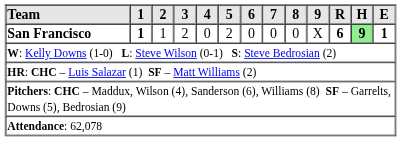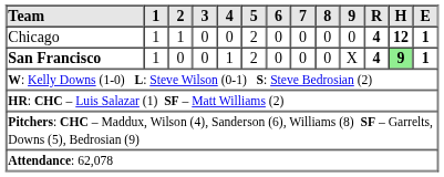+ row: Chicago | 1 | 1 | 0 | 0 | 2 | 0 | 0 | 0 | 0 | 4 | 12 | 1
San Francisco | 1: bold -> normal
San Francisco | 2: 1 -> 0
San Francisco | 3: 2 -> 0
San Francisco | 4: 0 -> 1
San Francisco | R: 6 -> 4
